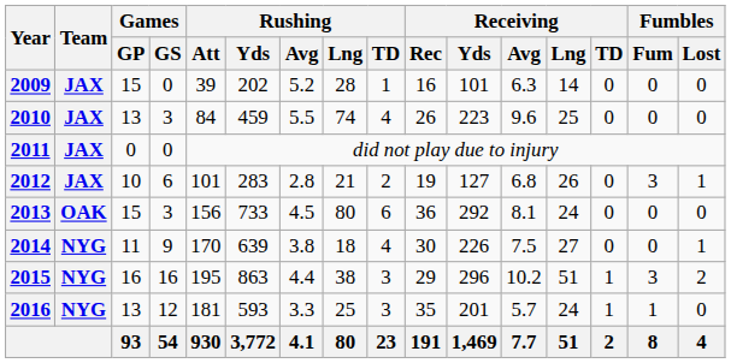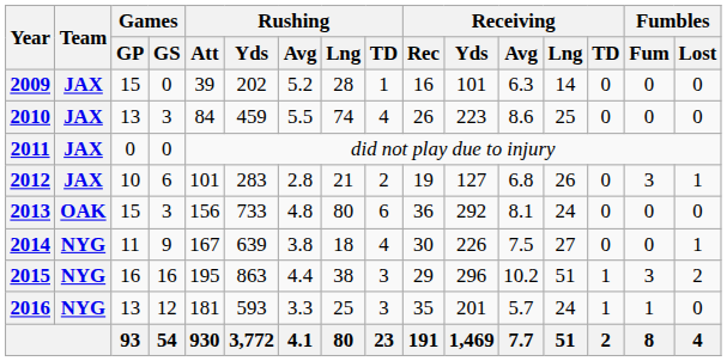2010 | Receiving / Avg: 9.6 -> 8.6
2013 | Rushing / Avg: 4.5 -> 4.8
2014 | Rushing / Att: 170 -> 167
